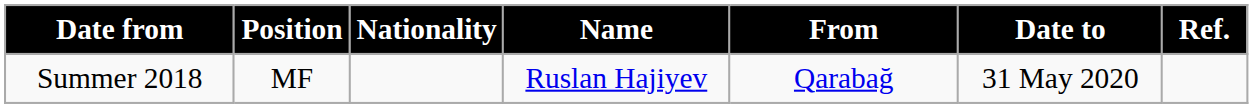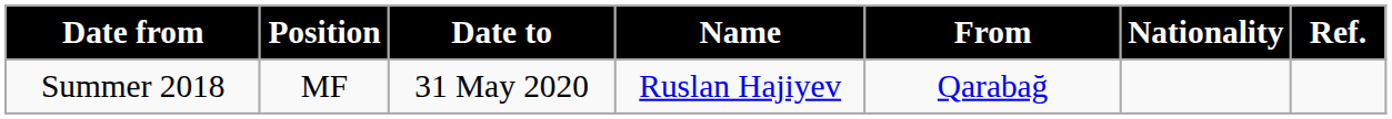columns swapped: Nationality <-> Date to
